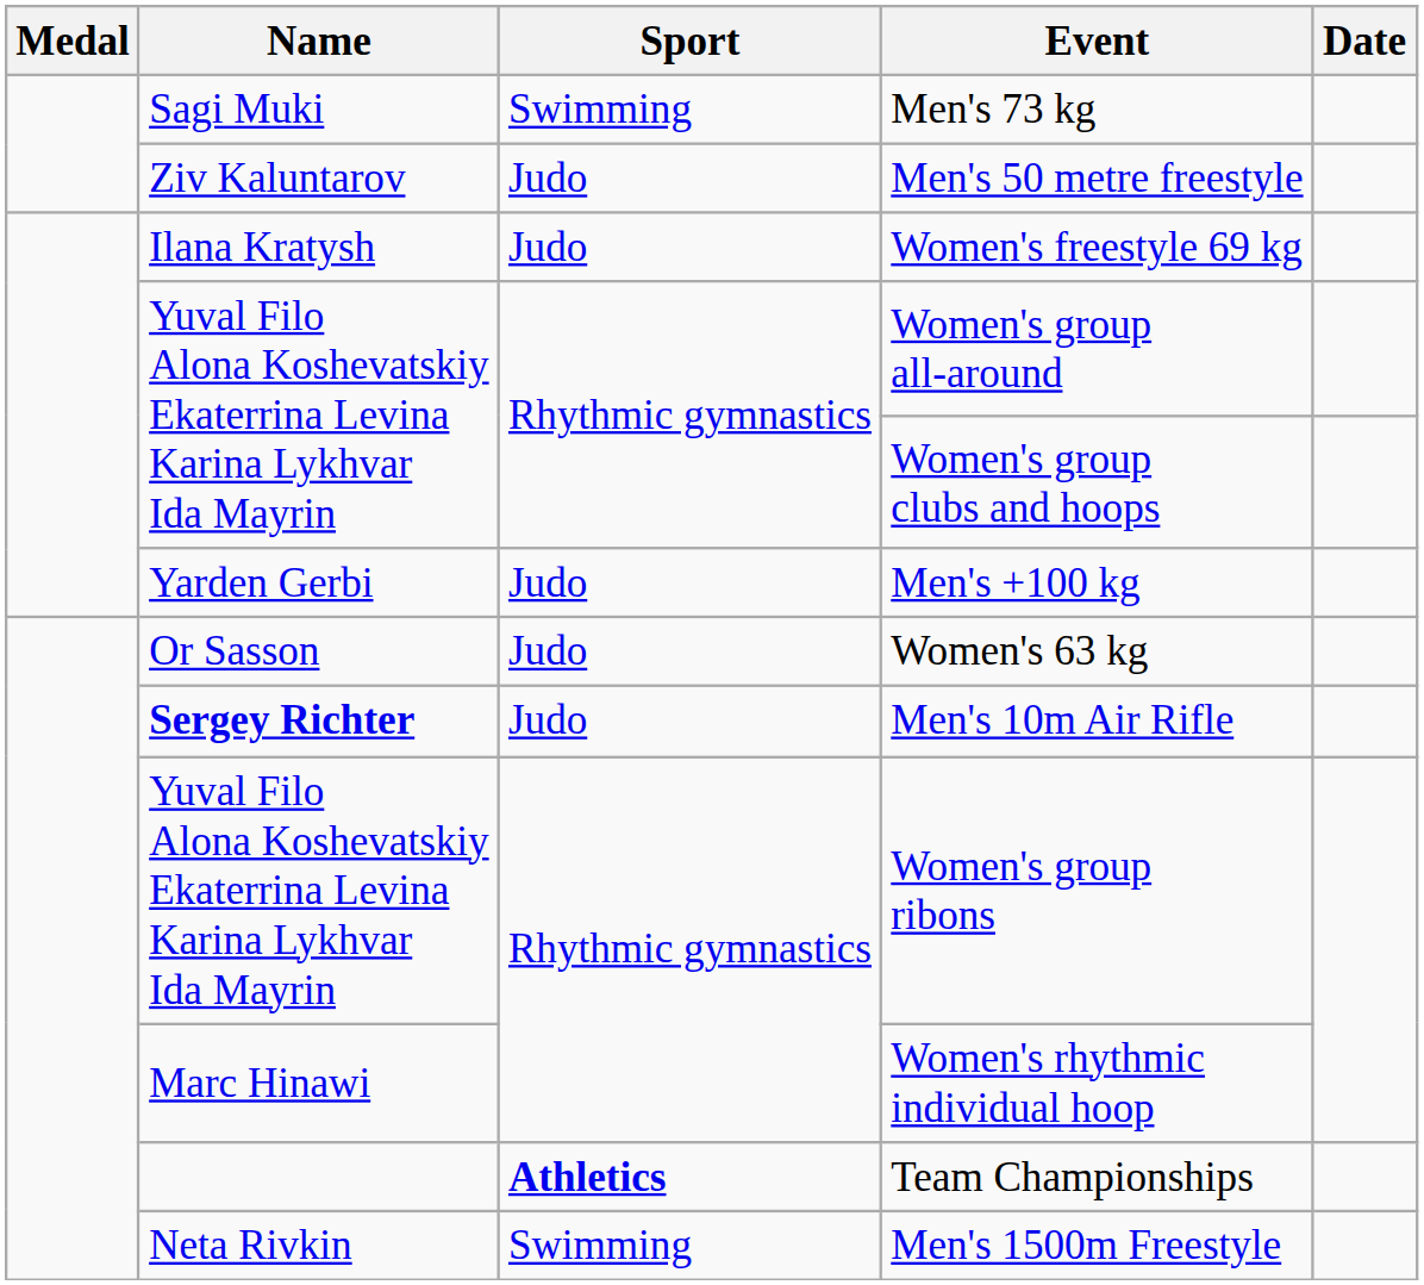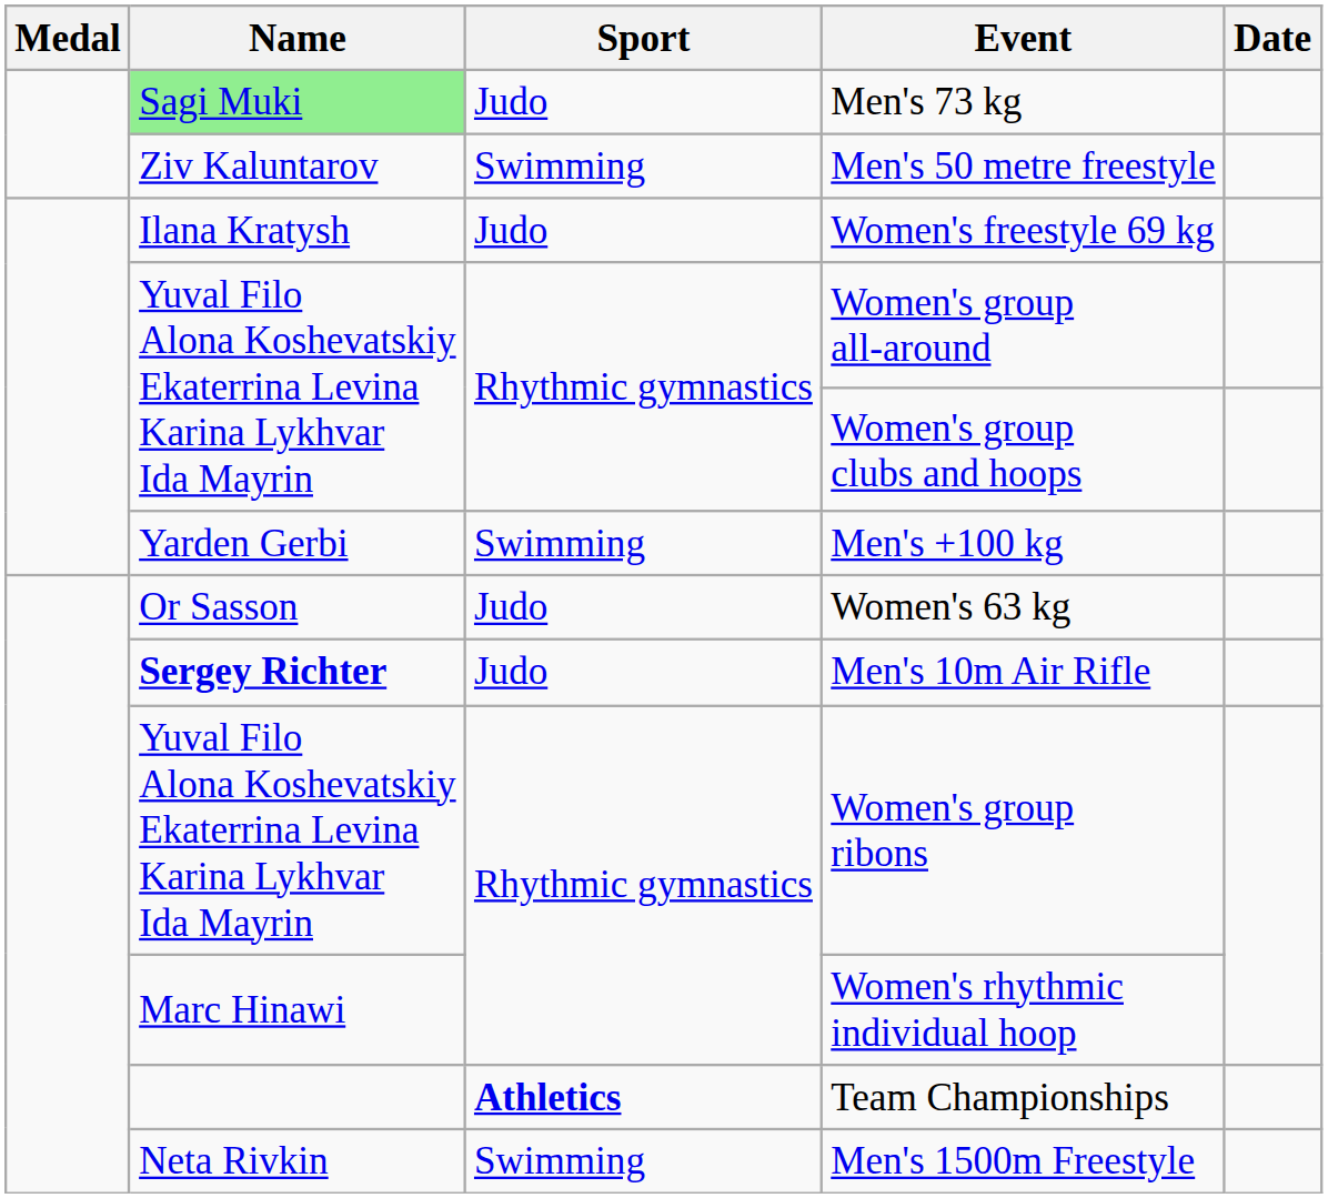Men's 73 kg | Name: no background -> lightgreen background
Men's 73 kg | Sport: Swimming -> Judo
Men's 50 metre freestyle | Sport: Judo -> Swimming
Men's +100 kg | Sport: Judo -> Swimming
